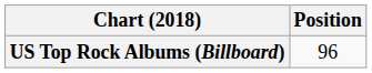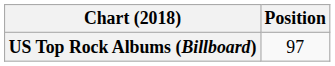US Top Rock Albums (Billboard) | Position: 96 -> 97
